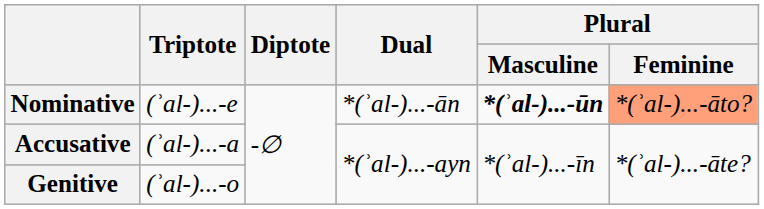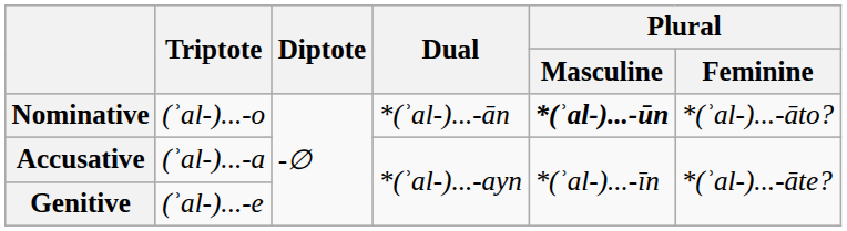Nominative | Triptote: (ʾal-)...-e -> (ʾal-)...-o
Nominative | Plural / Feminine: lightsalmon background -> no background
Genitive | Triptote: (ʾal-)...-o -> (ʾal-)...-e
